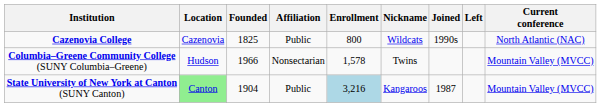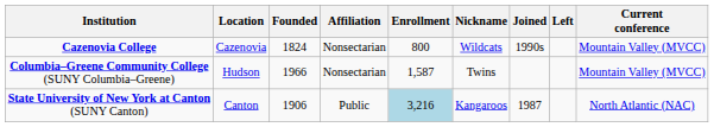Cazenovia College | Founded: 1825 -> 1824
Cazenovia College | Affiliation: Public -> Nonsectarian
Cazenovia College | Current conference: North Atlantic (NAC) -> Mountain Valley (MVCC)
Columbia–Greene Community College (SUNY Columbia–Greene) | Enrollment: 1,578 -> 1,587
State University of New York at Canton (SUNY Canton) | Location: lightgreen background -> no background
State University of New York at Canton (SUNY Canton) | Founded: 1904 -> 1906
State University of New York at Canton (SUNY Canton) | Current conference: Mountain Valley (MVCC) -> North Atlantic (NAC)
